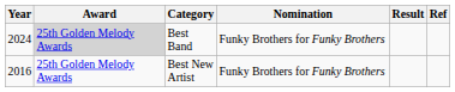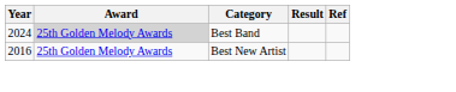- column: Nomination | Funky Brothers for Funky Brothers | Funky Brothers for Funky Brothers
